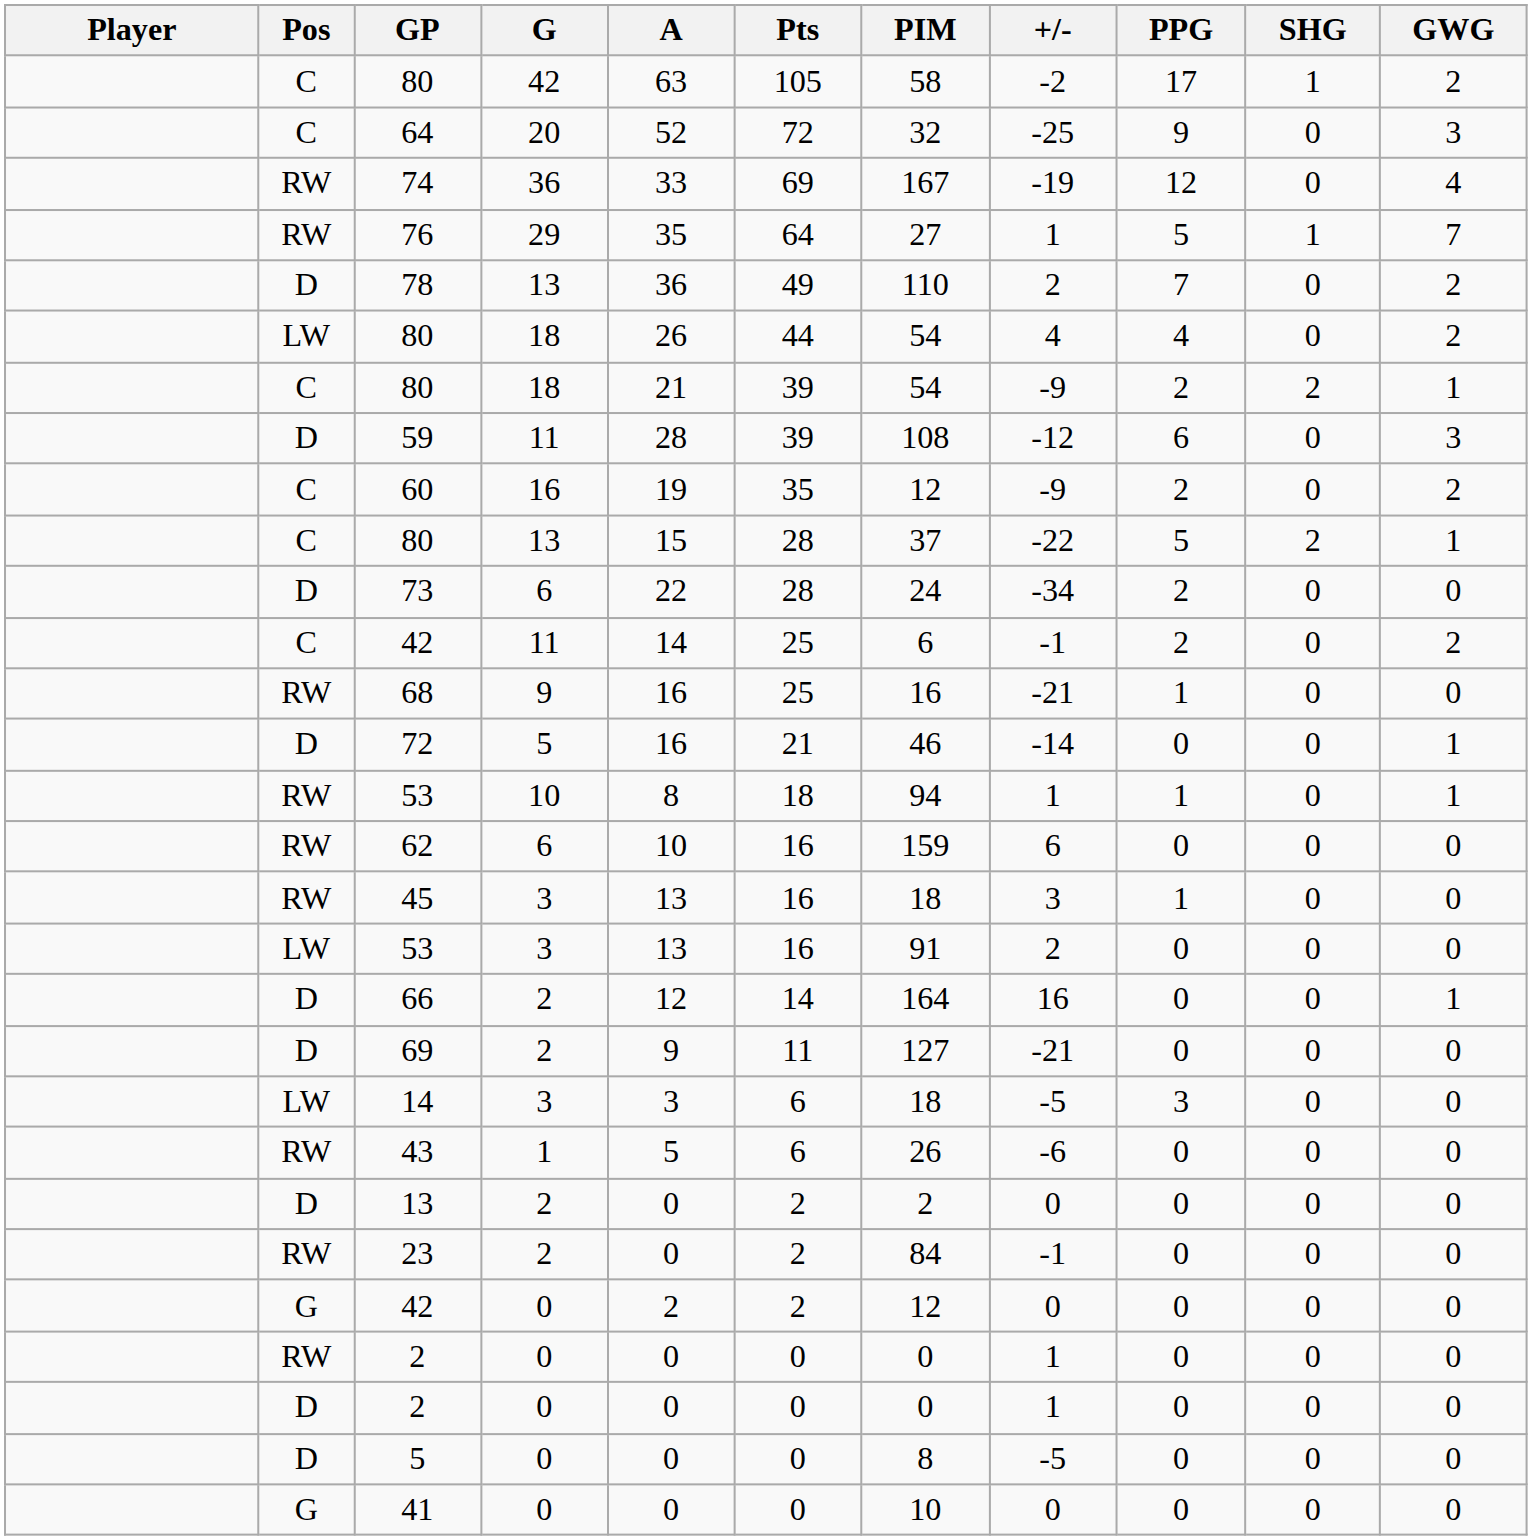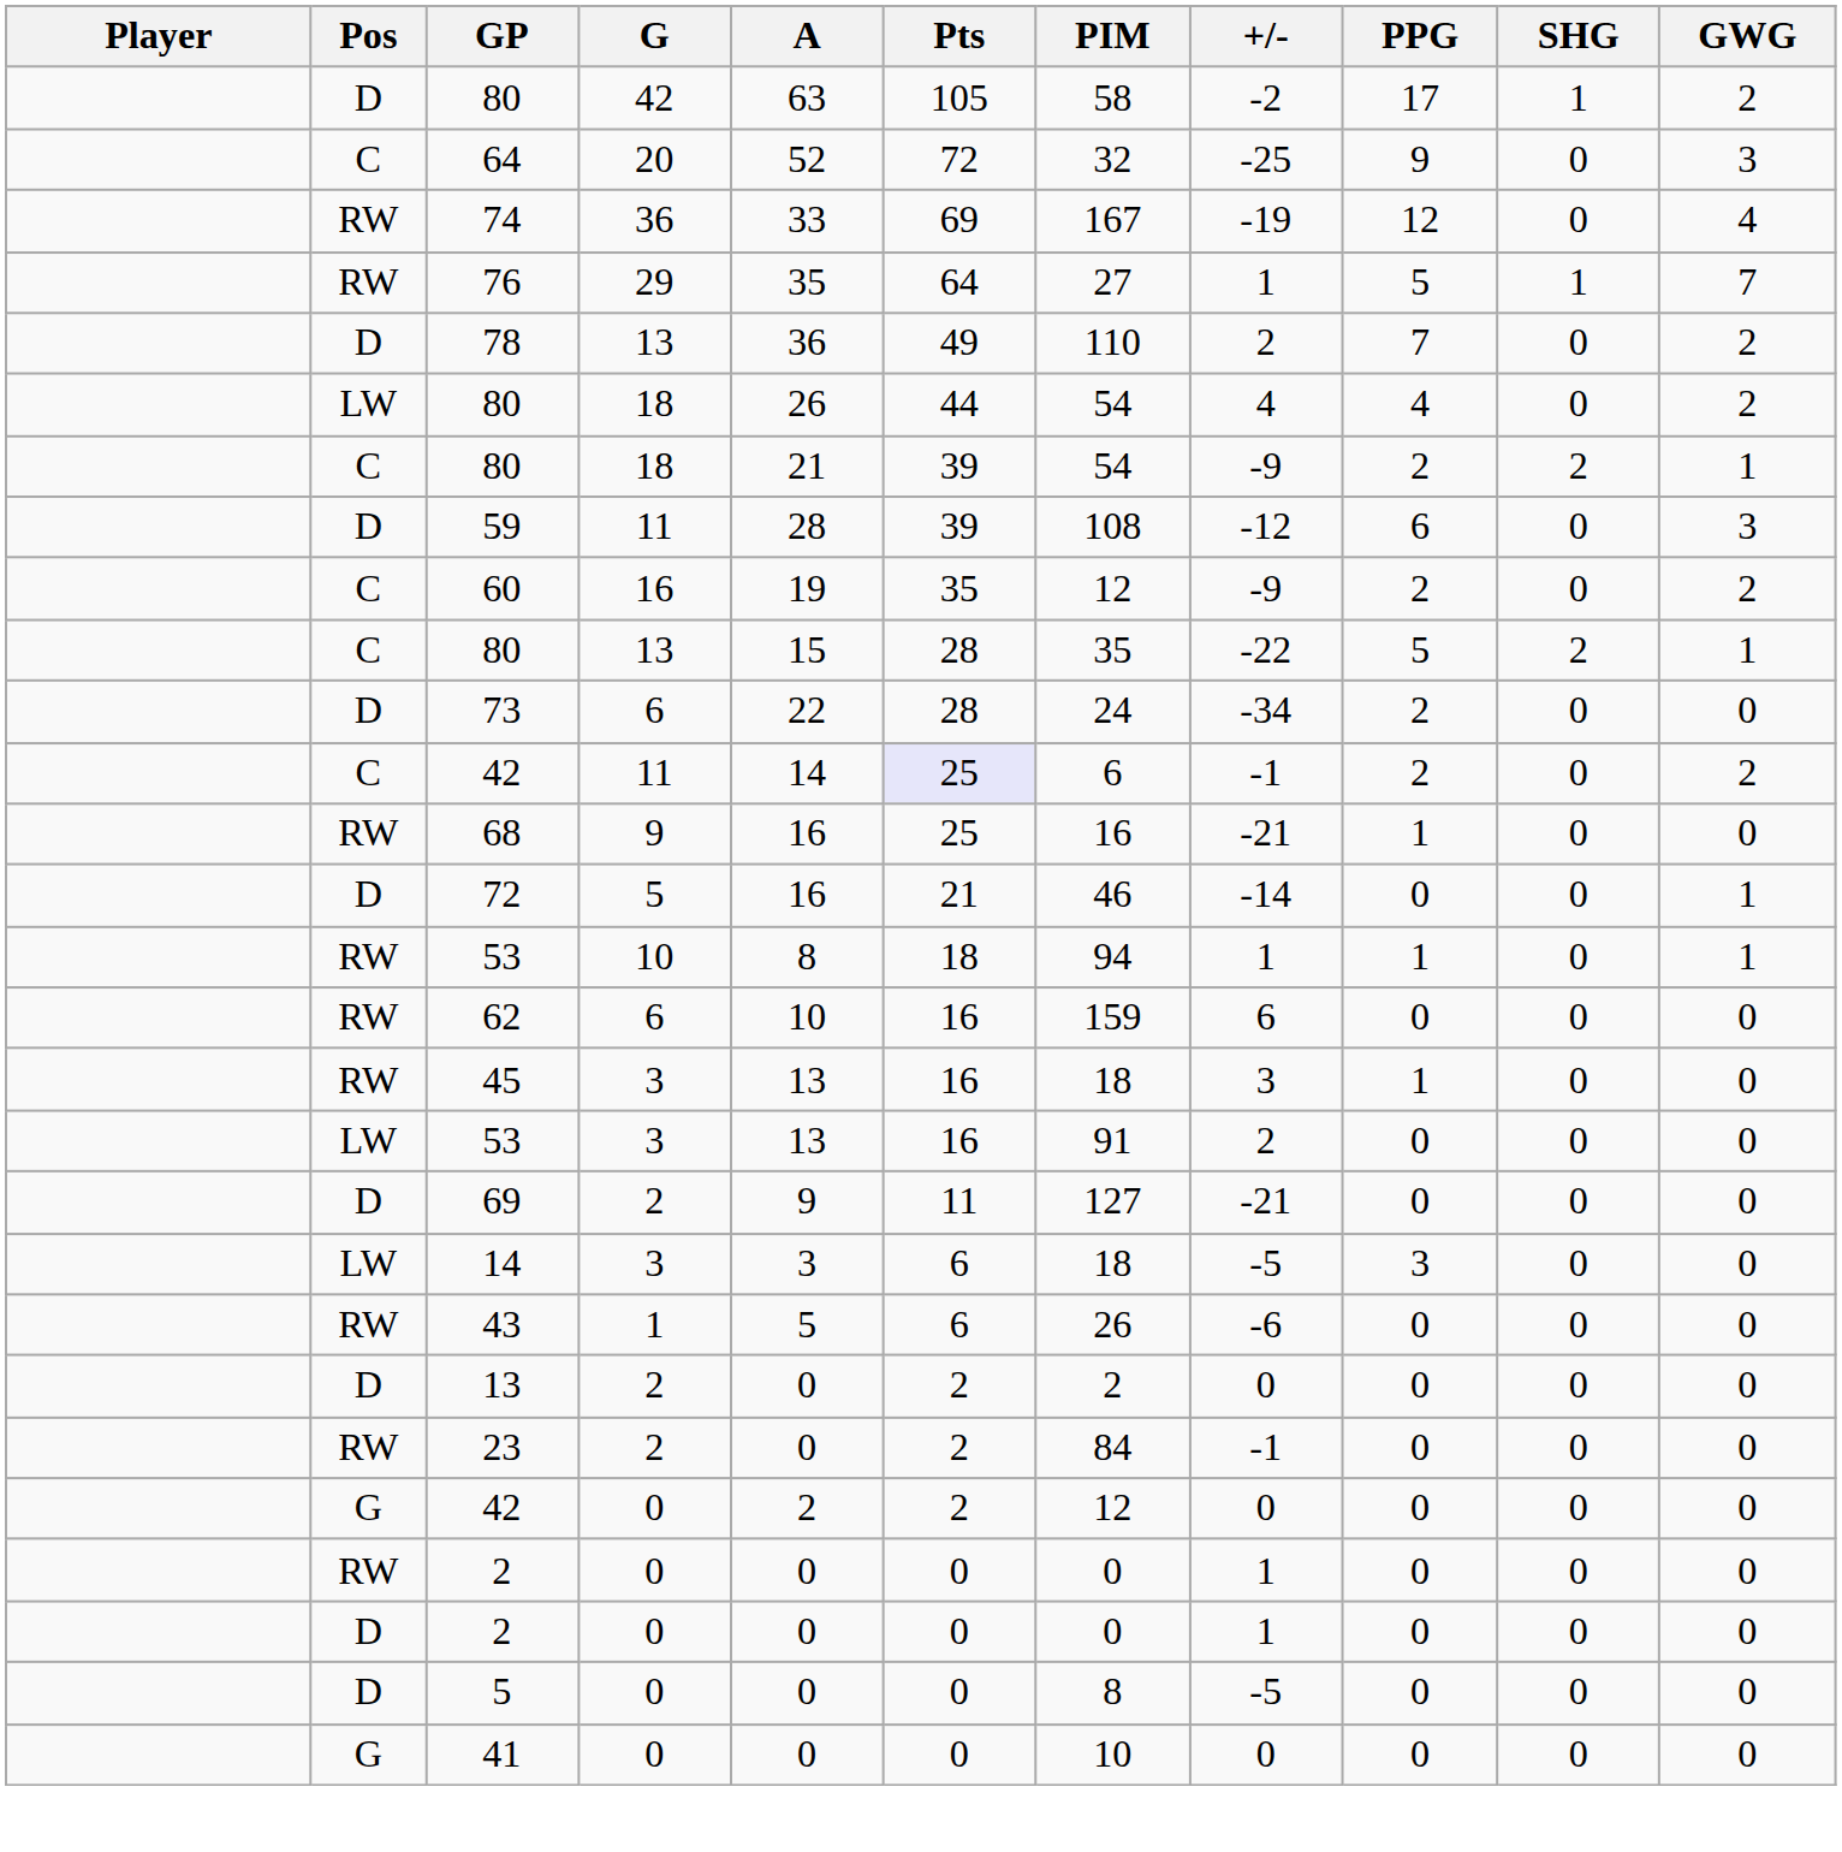80 / 42 | Pos: C -> D
80 / 13 | PIM: 37 -> 35
42 / 11 | Pts: no background -> lavender background
- row: D | 66 | 2 | 12 | 14 | 164 | 16 | 0 | 0 | 1
